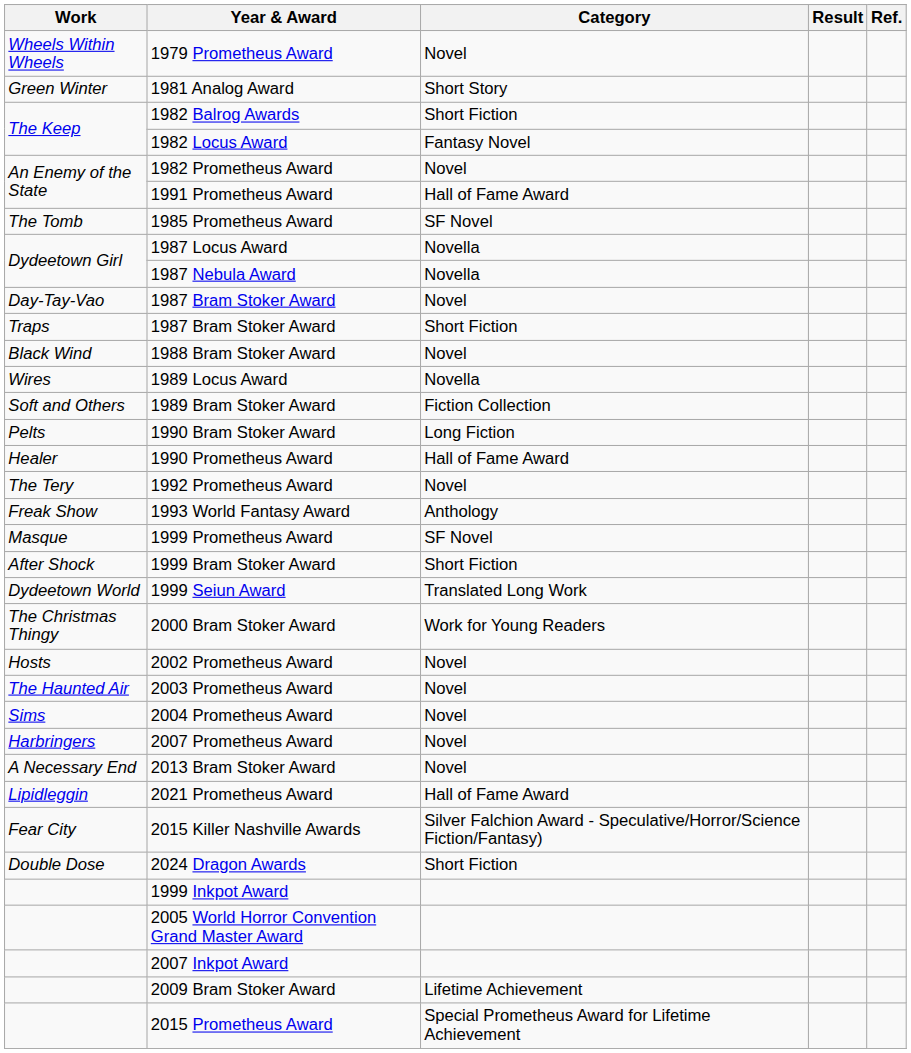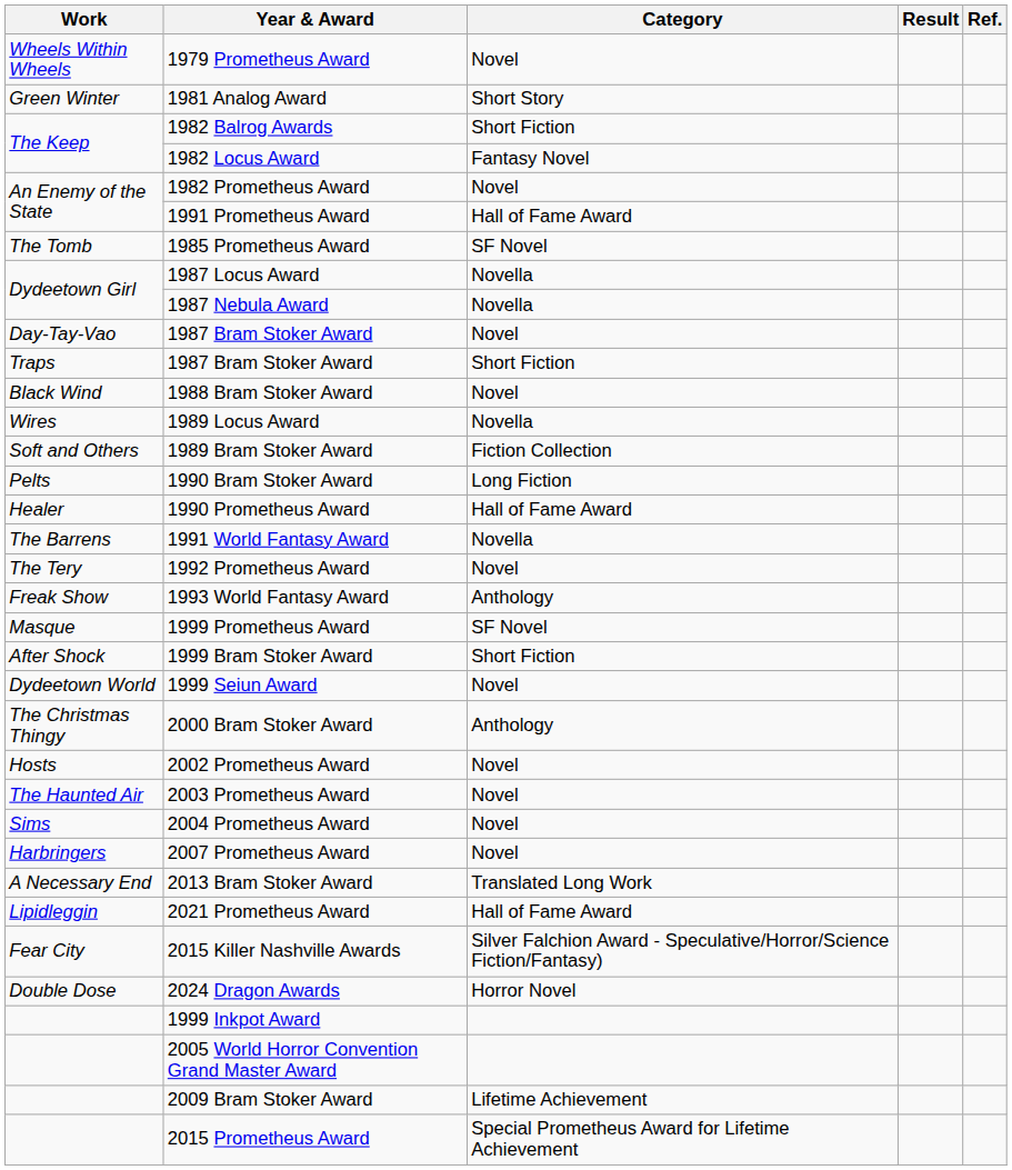+ row: The Barrens | 1991 World Fantasy Award | Novella
1999 Seiun Award | Category: Translated Long Work -> Novel
2000 Bram Stoker Award | Category: Work for Young Readers -> Anthology
2013 Bram Stoker Award | Category: Novel -> Translated Long Work
2024 Dragon Awards | Category: Short Fiction -> Horror Novel
- row: 2007 Inkpot Award
